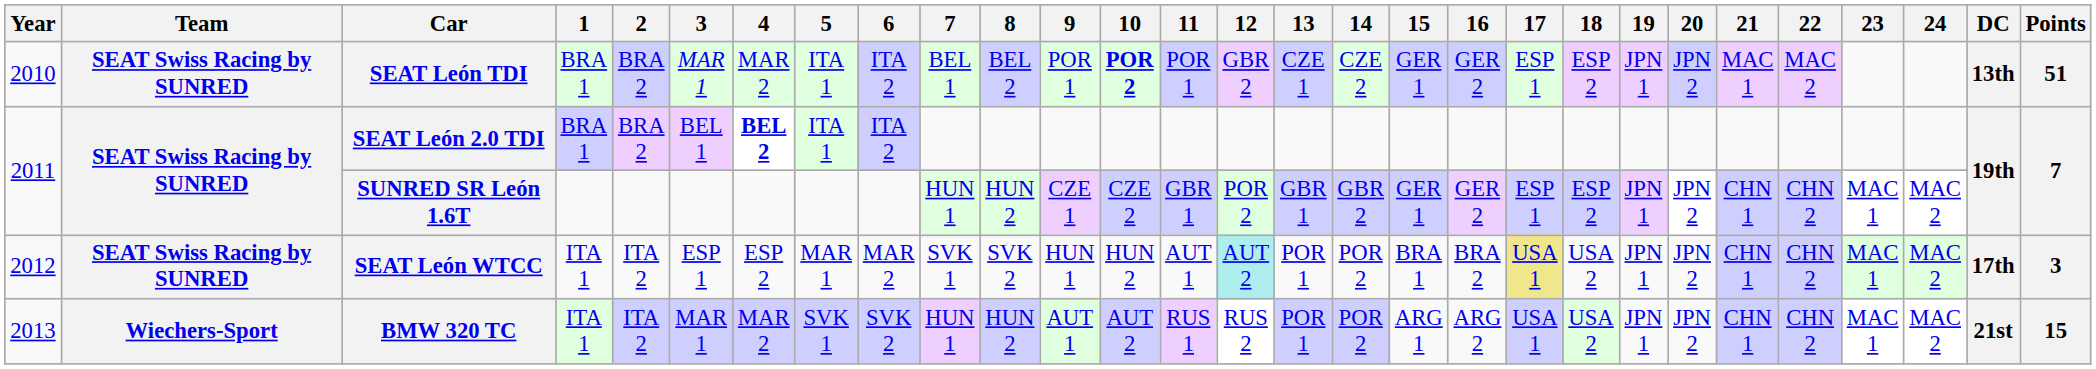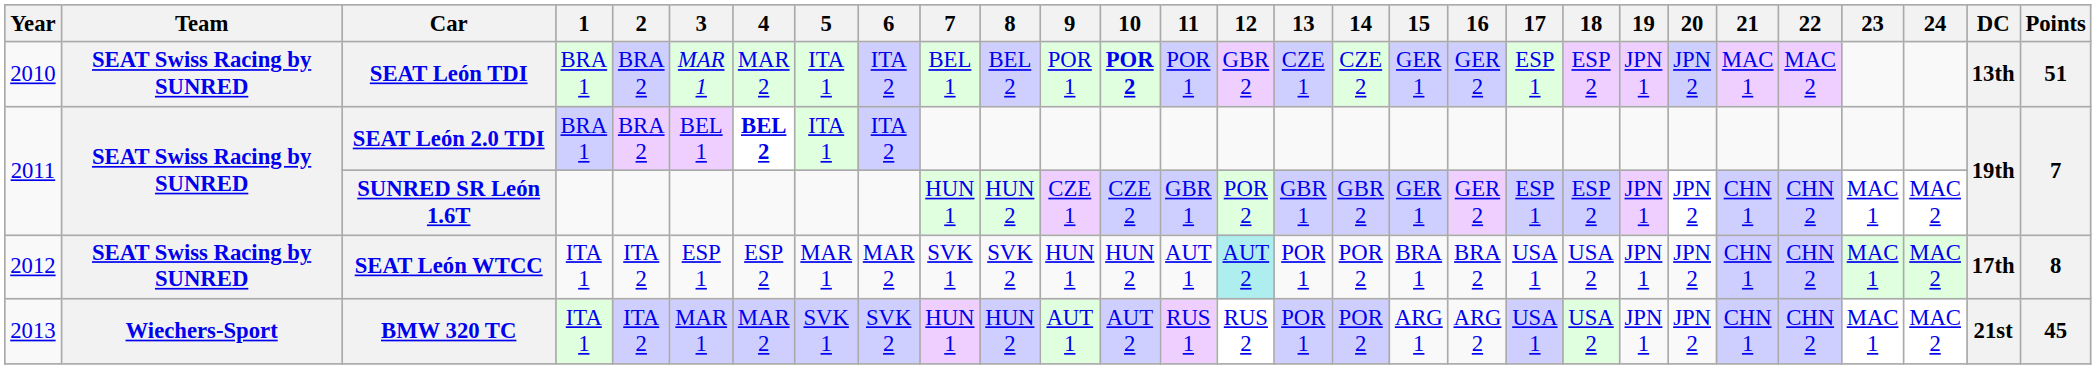SEAT León WTCC | 17: khaki background -> no background
SEAT León WTCC | Points: 3 -> 8
BMW 320 TC | Points: 15 -> 45
